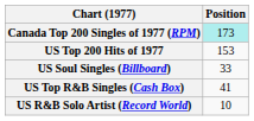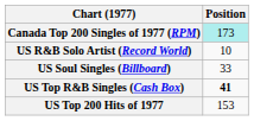rows swapped: US R&B Solo Artist (Record World) <-> US Top 200 Hits of 1977
US Top R&B Singles (Cash Box) | Position: normal -> bold
